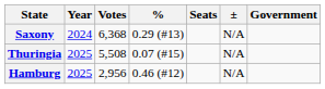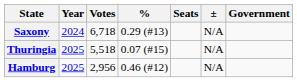Saxony | Votes: 6,368 -> 6,718
Thuringia | Votes: 5,508 -> 5,518
